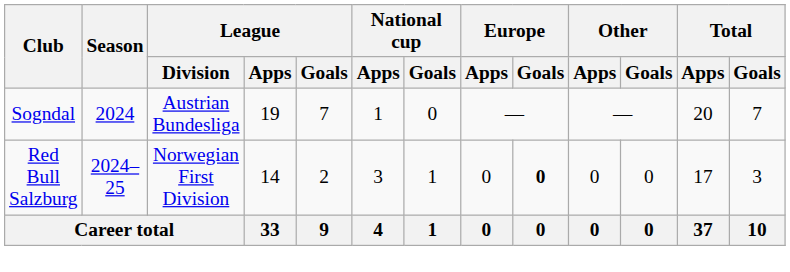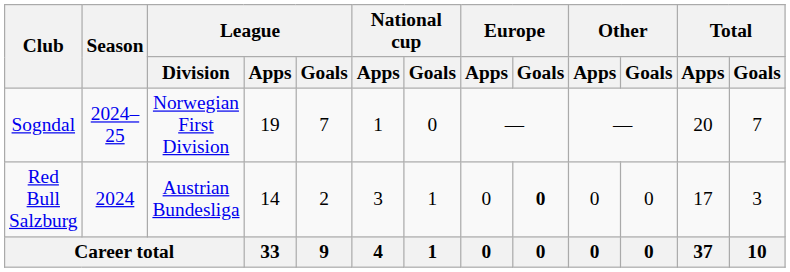Sogndal | Season: 2024 -> 2024–25
Sogndal | League / Division: Austrian Bundesliga -> Norwegian First Division
Red Bull Salzburg | Season: 2024–25 -> 2024
Red Bull Salzburg | League / Division: Norwegian First Division -> Austrian Bundesliga
